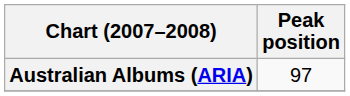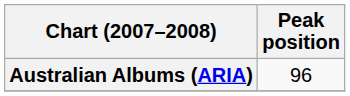Australian Albums (ARIA) | Peak position: 97 -> 96
